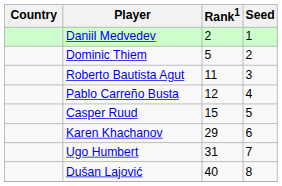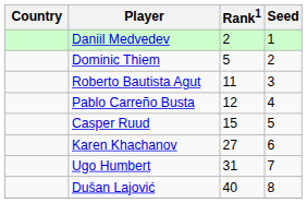Karen Khachanov | Rank1: 29 -> 27
